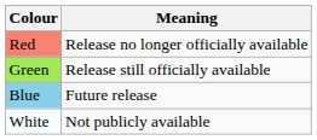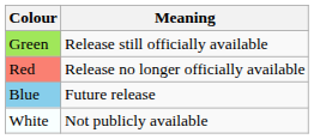rows swapped: Red <-> Green
